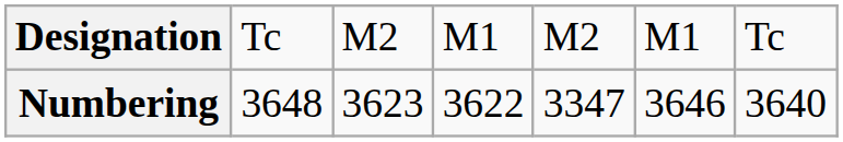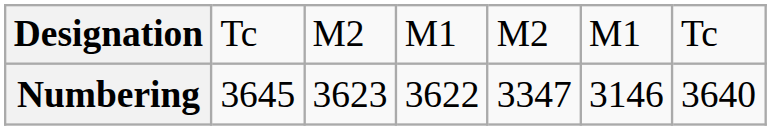Numbering | column 2: 3648 -> 3645
Numbering | column 6: 3646 -> 3146
